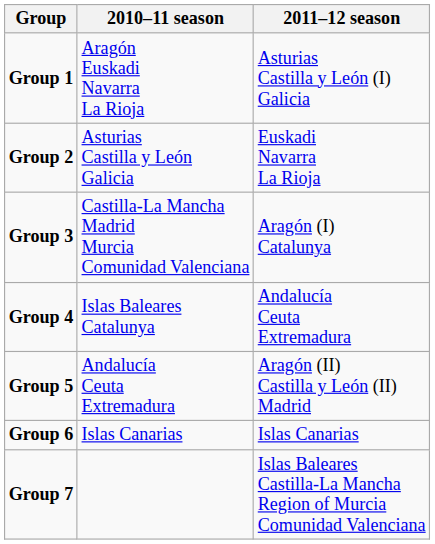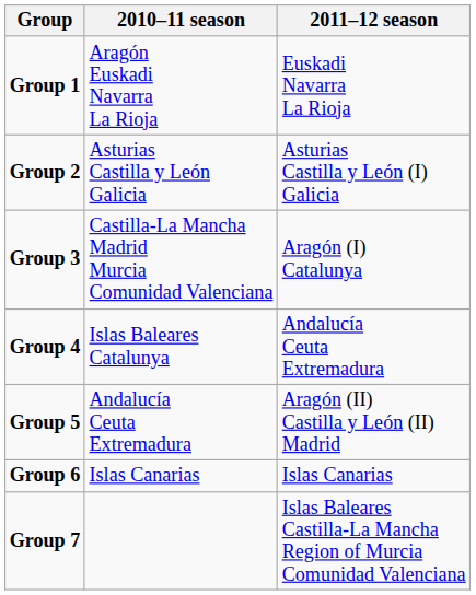Group 1 | 2011–12 season: Asturias Castilla y León (I) Galicia -> Euskadi Navarra La Rioja
Group 2 | 2011–12 season: Euskadi Navarra La Rioja -> Asturias Castilla y León (I) Galicia
